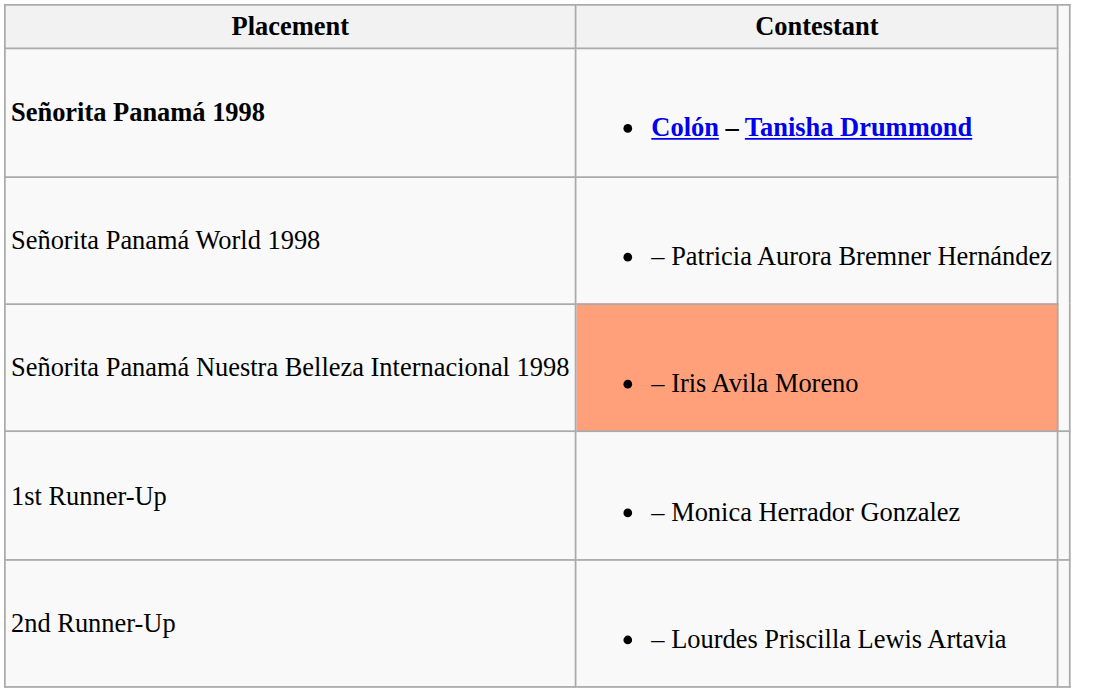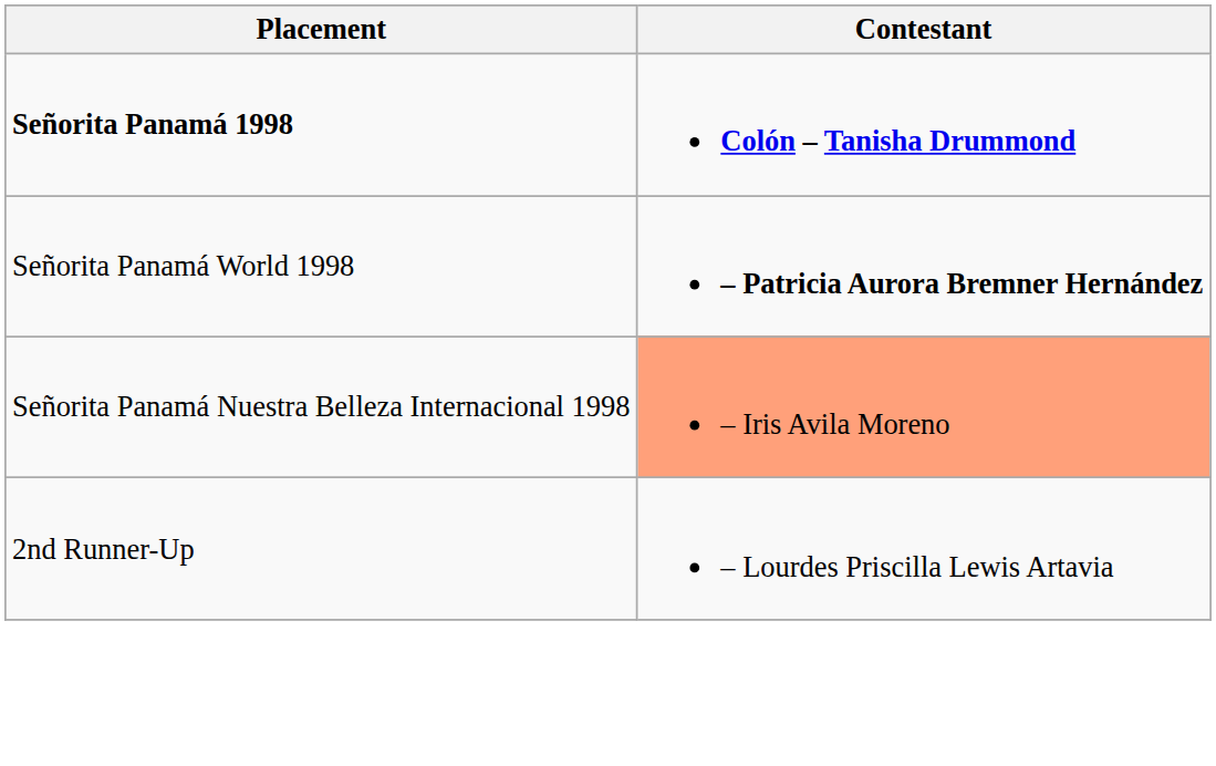Señorita Panamá World 1998 | Contestant: normal -> bold
- row: 1st Runner-Up | – Monica Herrador Gonzalez
